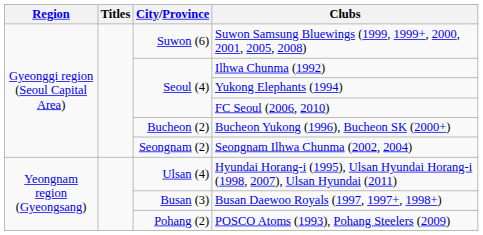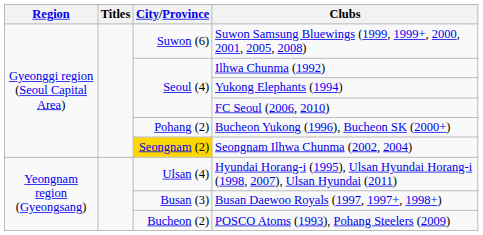Bucheon Yukong (1996), Bucheon SK (2000+) | City/Province: Bucheon (2) -> Pohang (2)
Seongnam Ilhwa Chunma (2002, 2004) | City/Province: no background -> gold background
POSCO Atoms (1993), Pohang Steelers (2009) | City/Province: Pohang (2) -> Bucheon (2)
